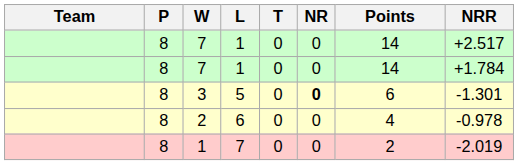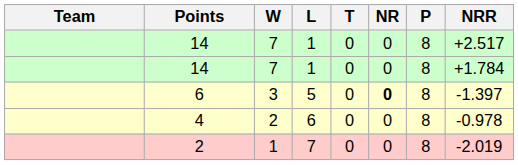columns swapped: P <-> Points
3 | NRR: -1.301 -> -1.397
